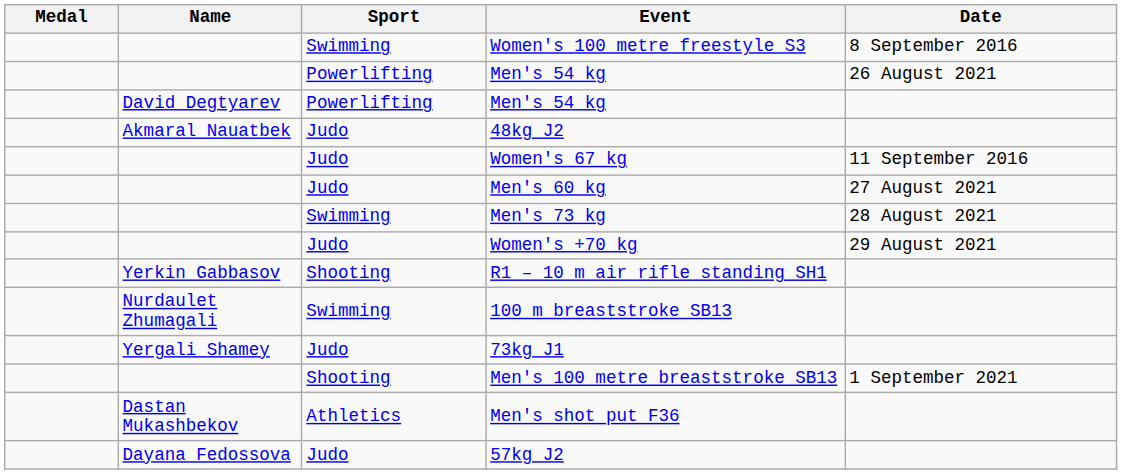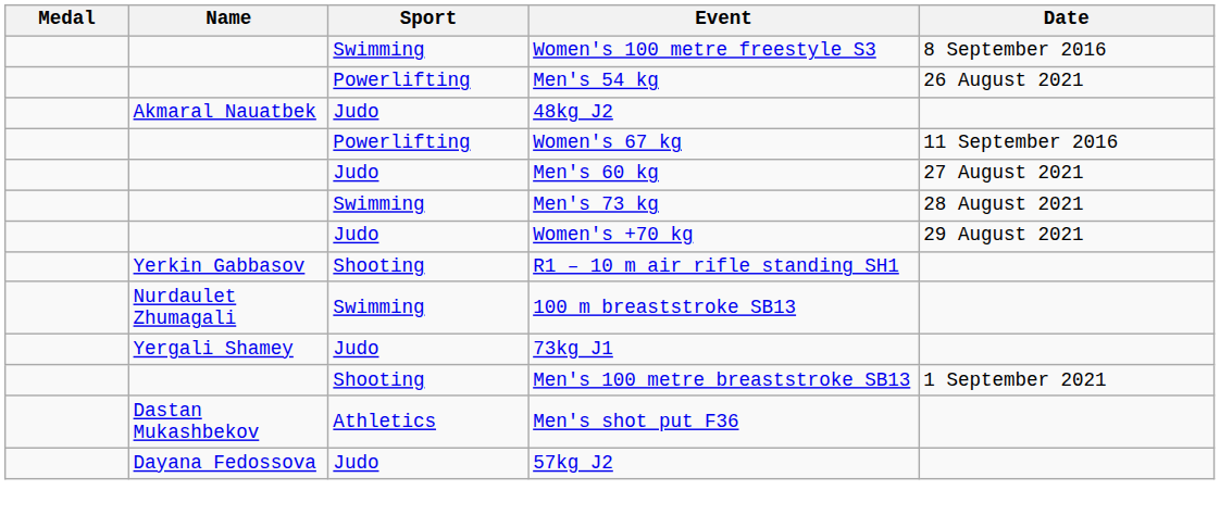- row: David Degtyarev | Powerlifting | Men's 54 kg
Women's 67 kg | Sport: Judo -> Powerlifting
